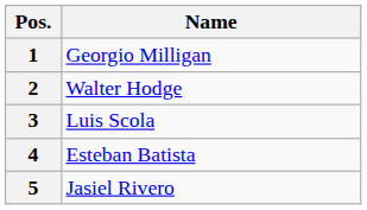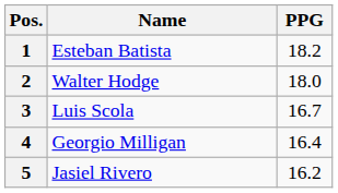+ column: PPG | 18.2 | 18.0 | 16.7 | 16.4 | 16.2
1 | Name: Georgio Milligan -> Esteban Batista
4 | Name: Esteban Batista -> Georgio Milligan
